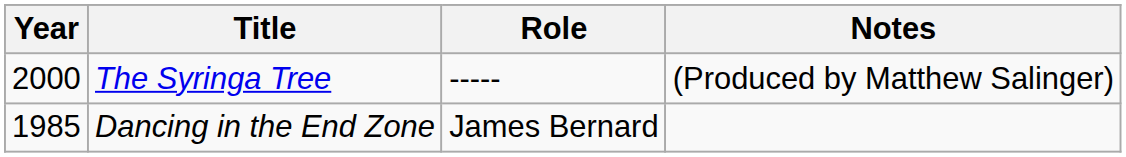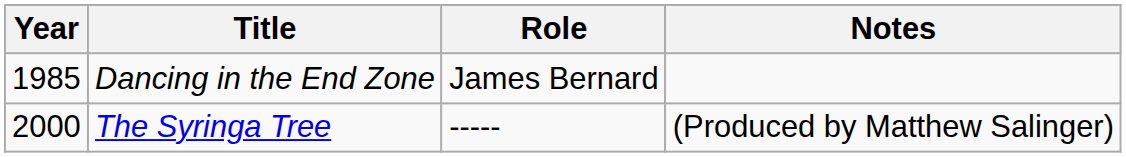rows swapped: Dancing in the End Zone <-> The Syringa Tree
